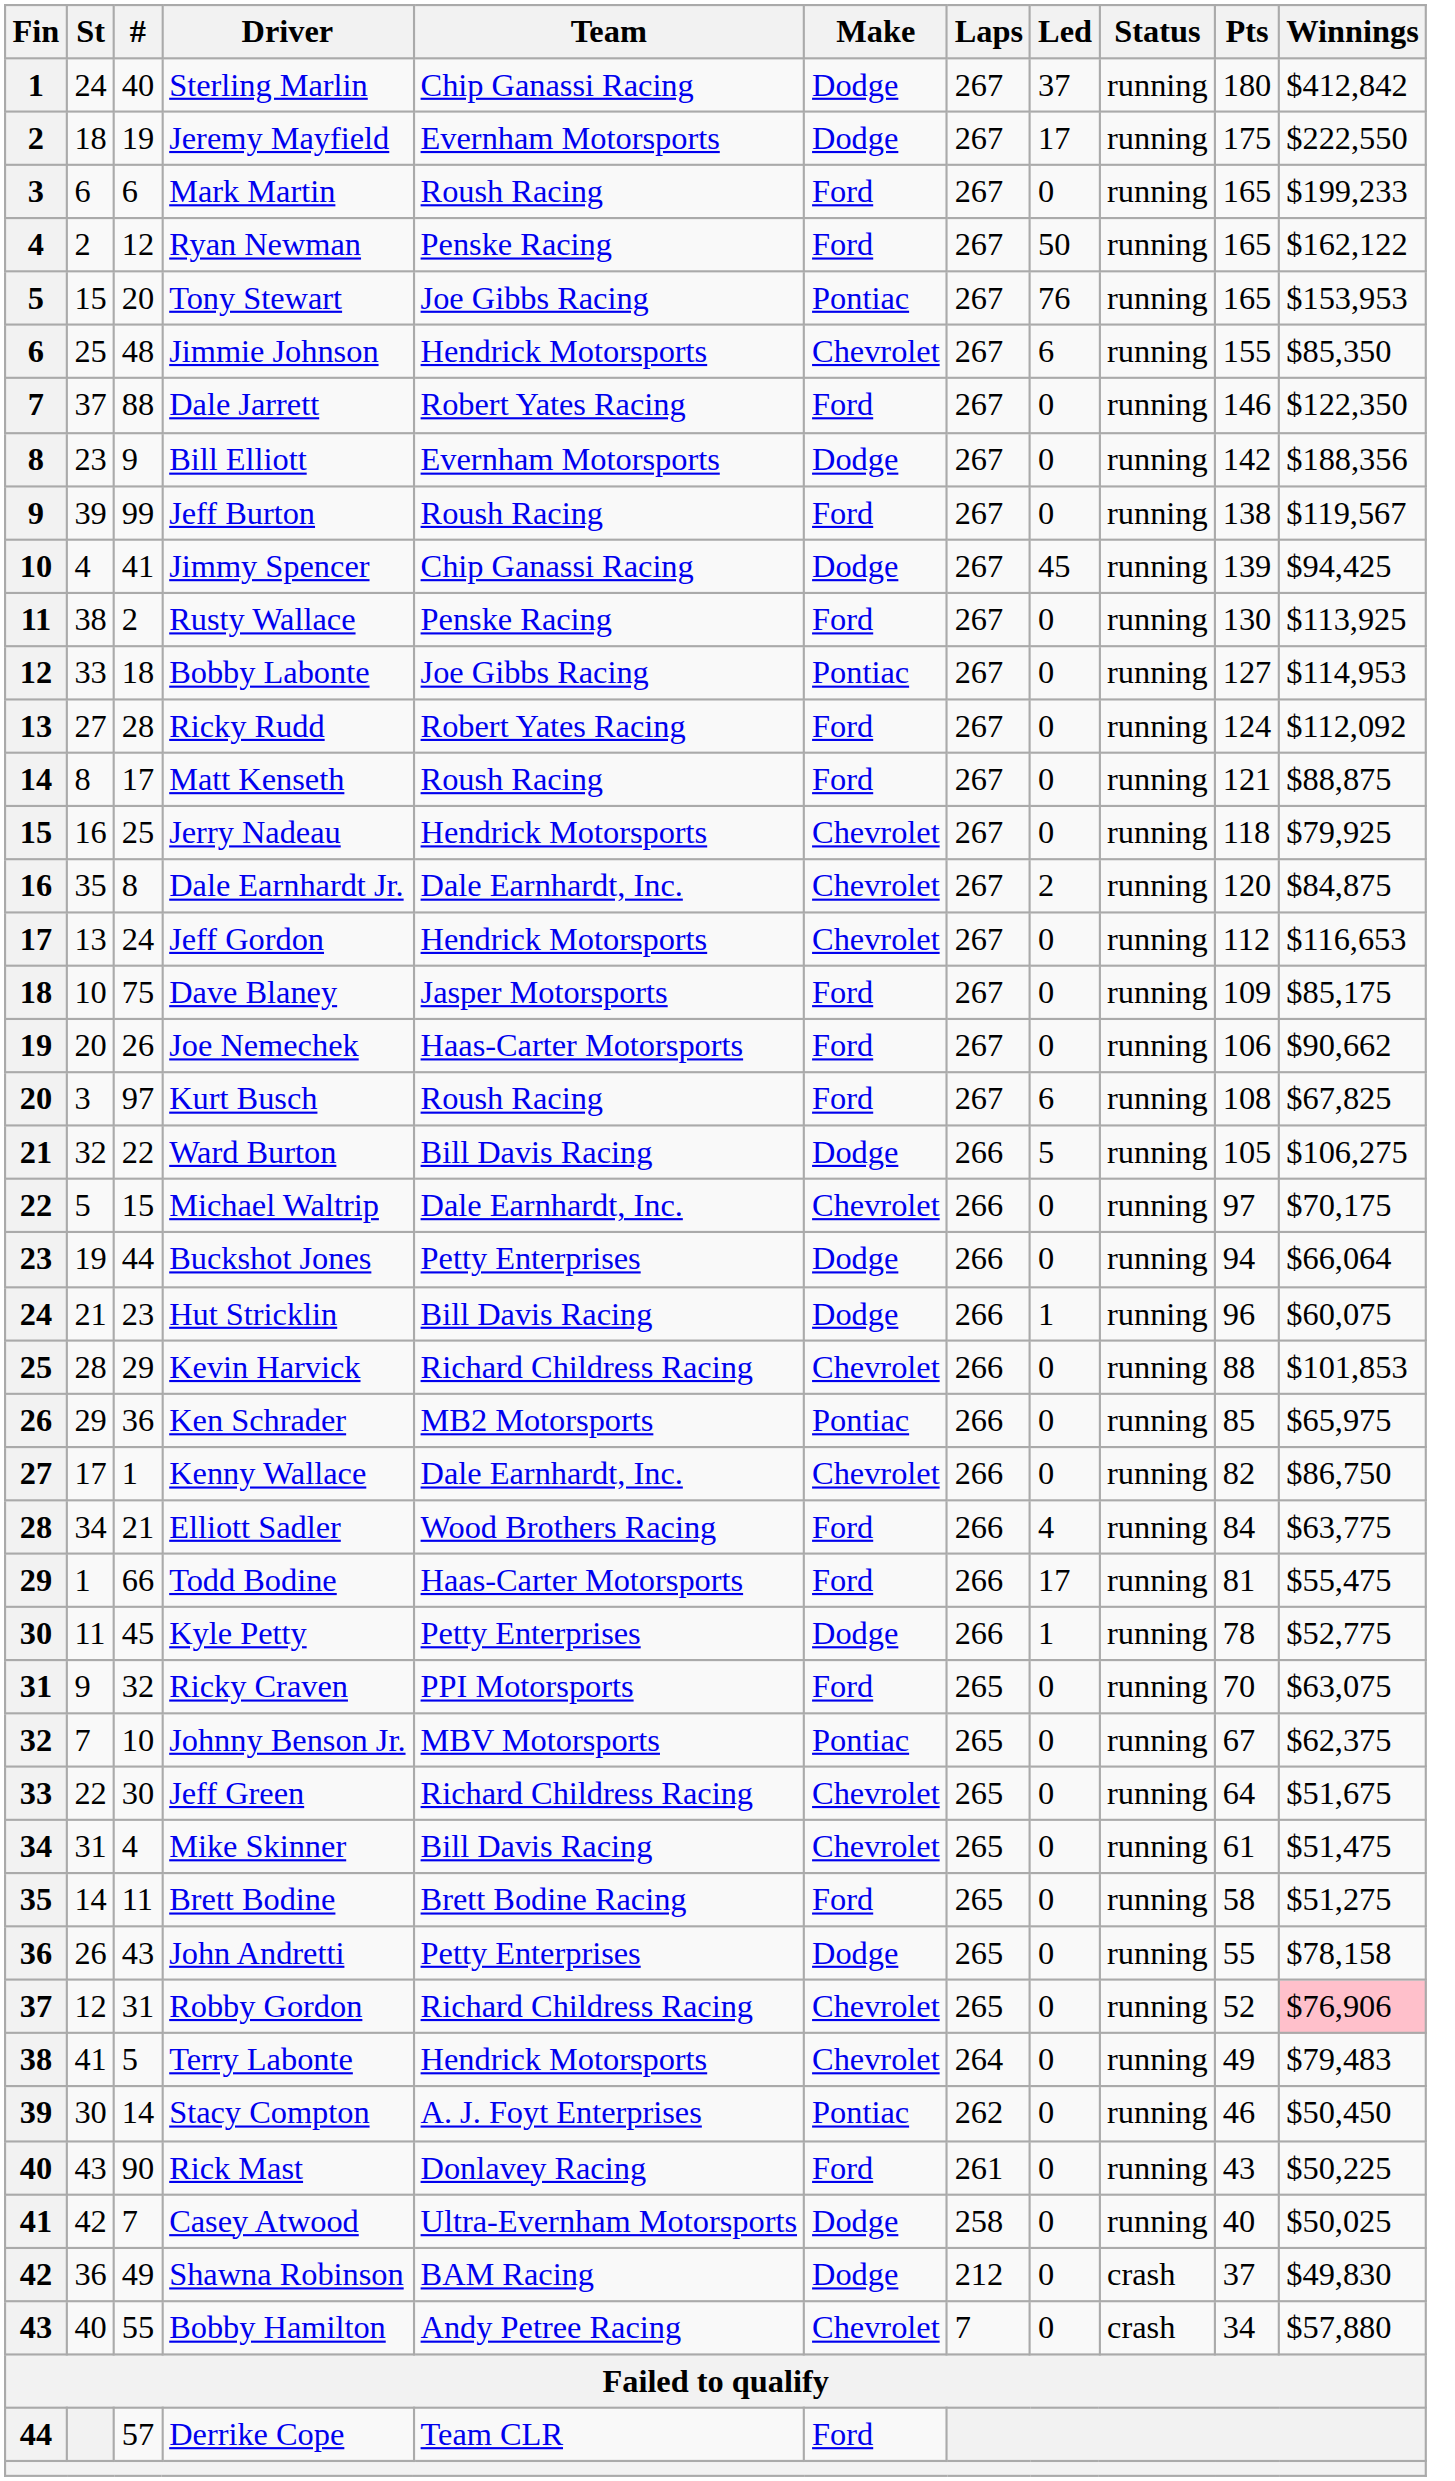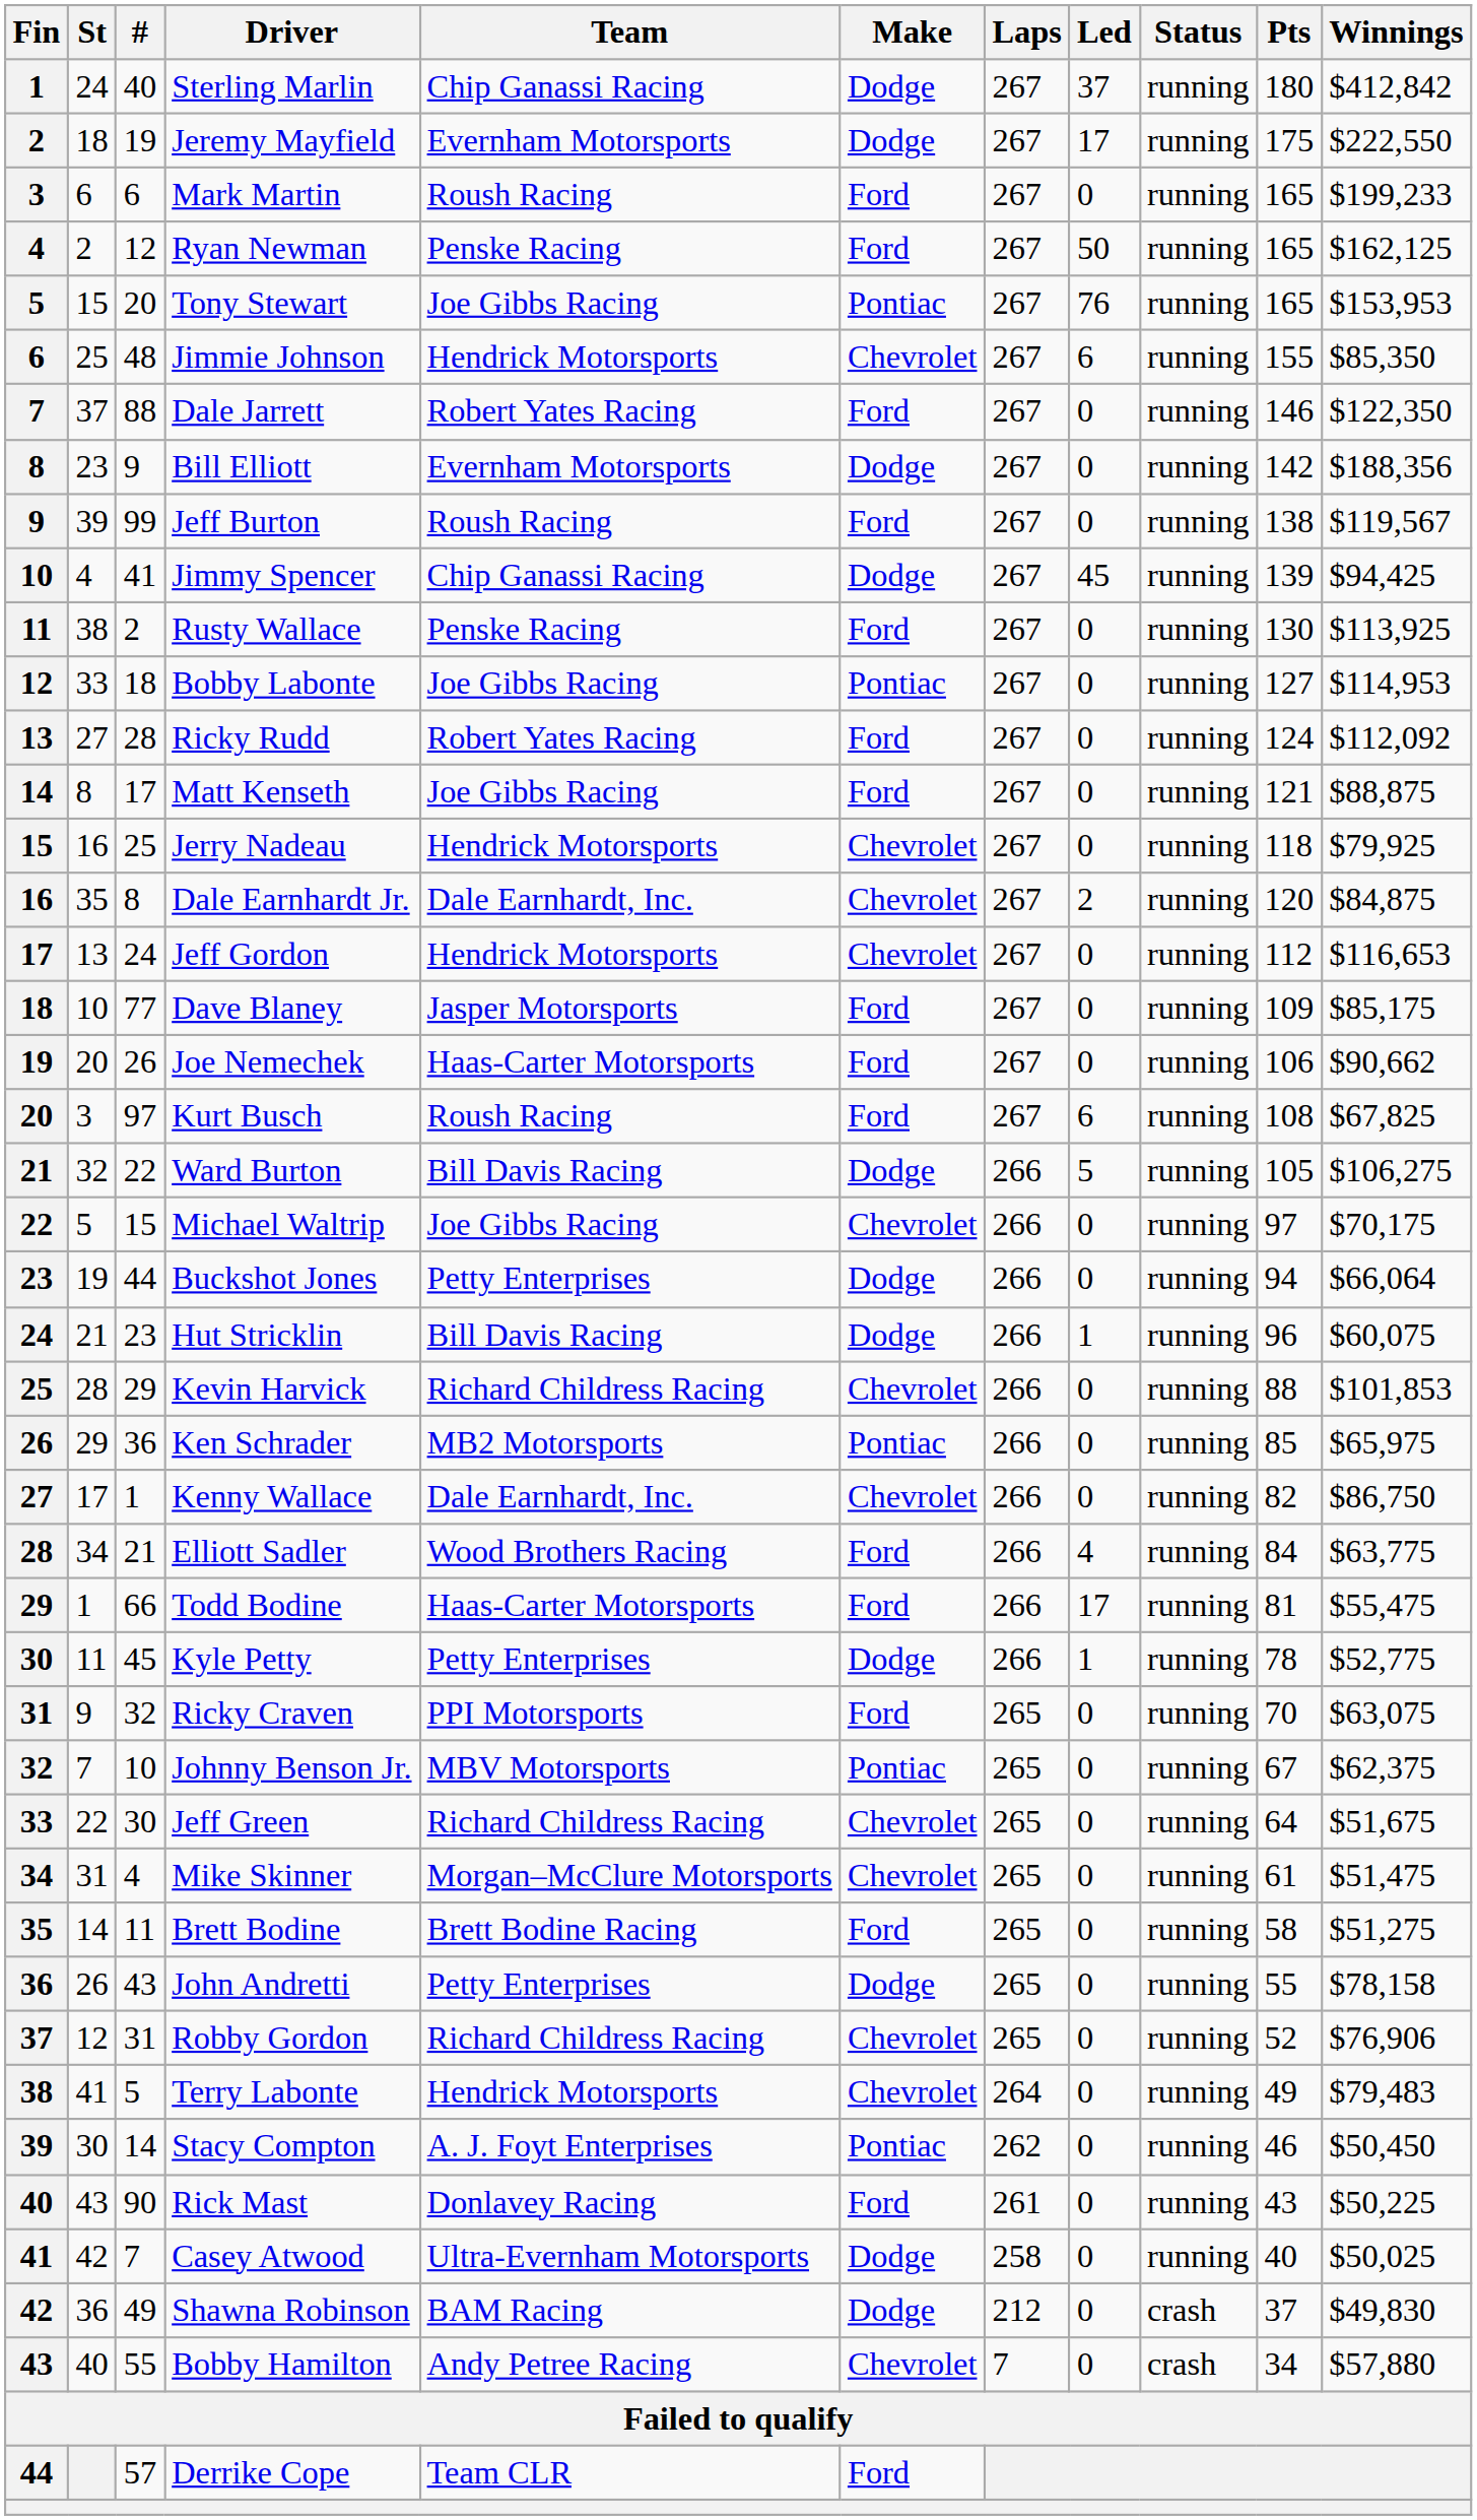Ryan Newman | Winnings: $162,122 -> $162,125
Matt Kenseth | Team: Roush Racing -> Joe Gibbs Racing
Dave Blaney | #: 75 -> 77
Michael Waltrip | Team: Dale Earnhardt, Inc. -> Joe Gibbs Racing
Mike Skinner | Team: Bill Davis Racing -> Morgan–McClure Motorsports
Robby Gordon | Winnings: pink background -> no background
